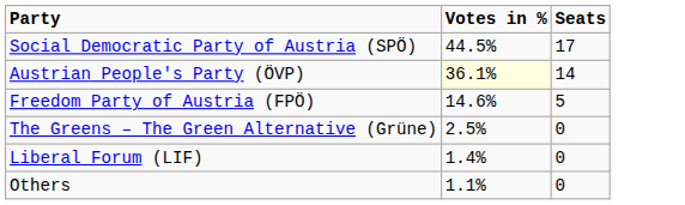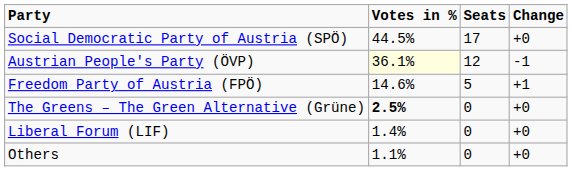+ column: Change | +0 | -1 | +1 | +0 | +0 | +0
Austrian People's Party (ÖVP) | Seats: 14 -> 12
The Greens – The Green Alternative (Grüne) | Votes in %: normal -> bold
